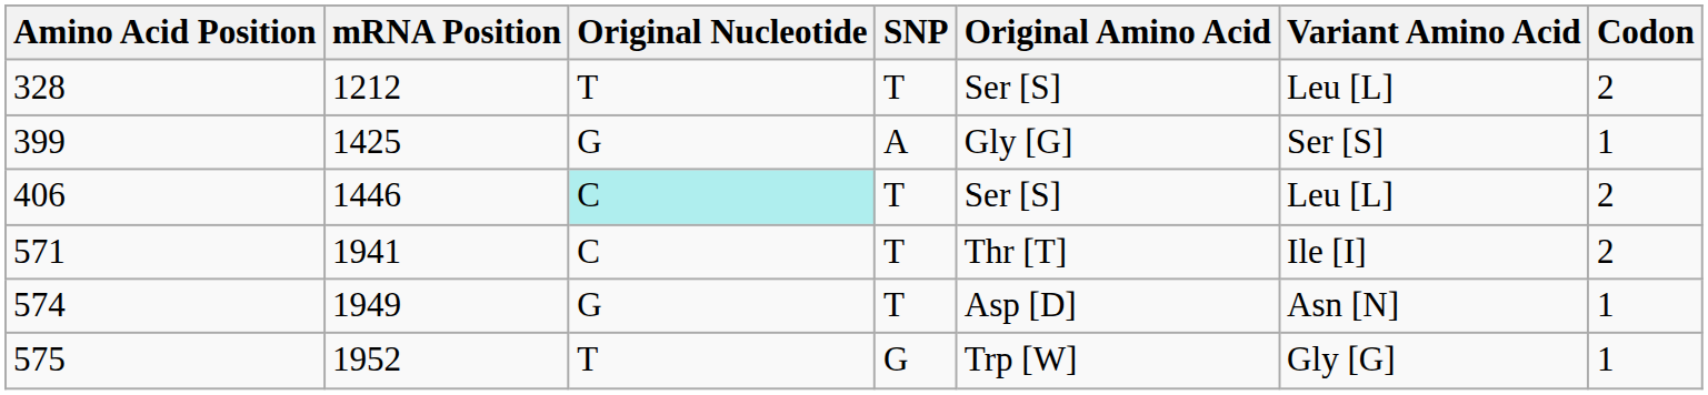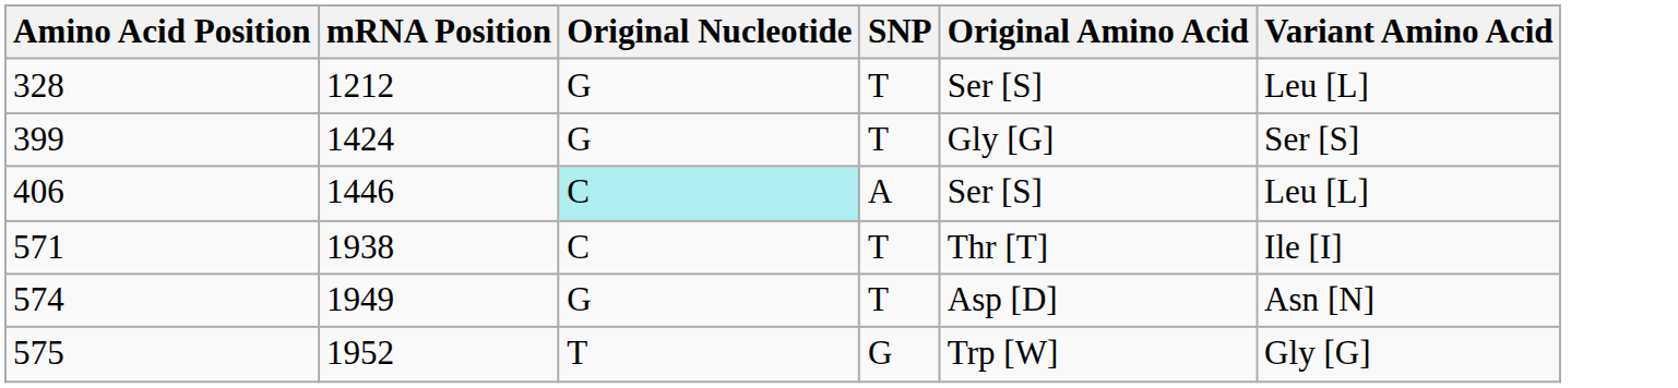- column: Codon | 2 | 1 | 2 | 2 | 1 | 1
328 | Original Nucleotide: T -> G
399 | mRNA Position: 1425 -> 1424
399 | SNP: A -> T
406 | SNP: T -> A
571 | mRNA Position: 1941 -> 1938
